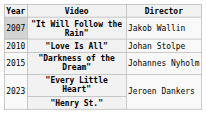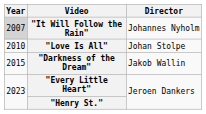"It Will Follow the Rain" | Director: Jakob Wallin -> Johannes Nyholm
"Darkness of the Dream" | Director: Johannes Nyholm -> Jakob Wallin
